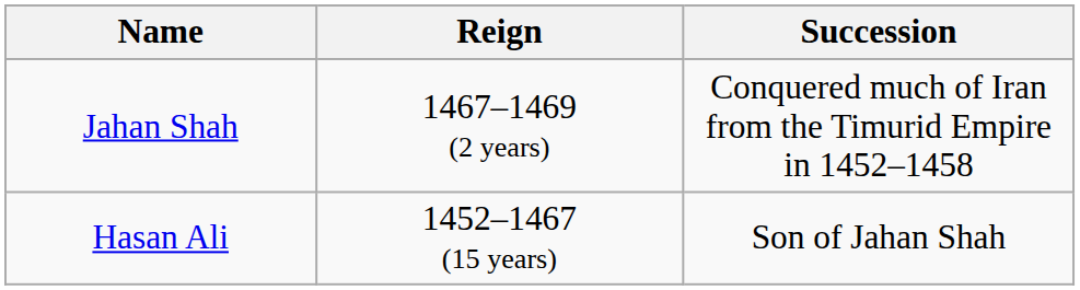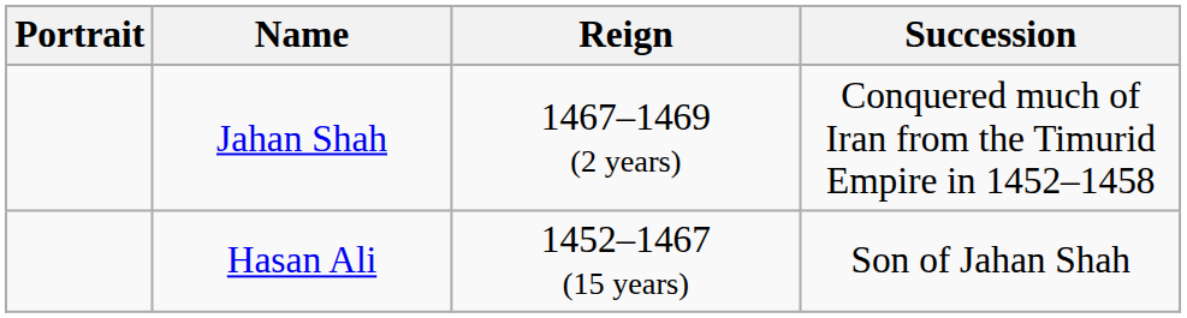+ column: Portrait
